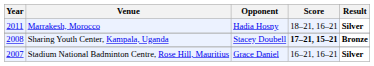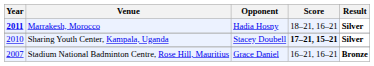Marrakesh, Morocco | Year: normal -> bold
Sharing Youth Center, Kampala, Uganda | Year: 2008 -> 2010
Sharing Youth Center, Kampala, Uganda | Result: Bronze -> Silver
Stadium National Badminton Centre, Rose Hill, Mauritius | Result: Silver -> Bronze
